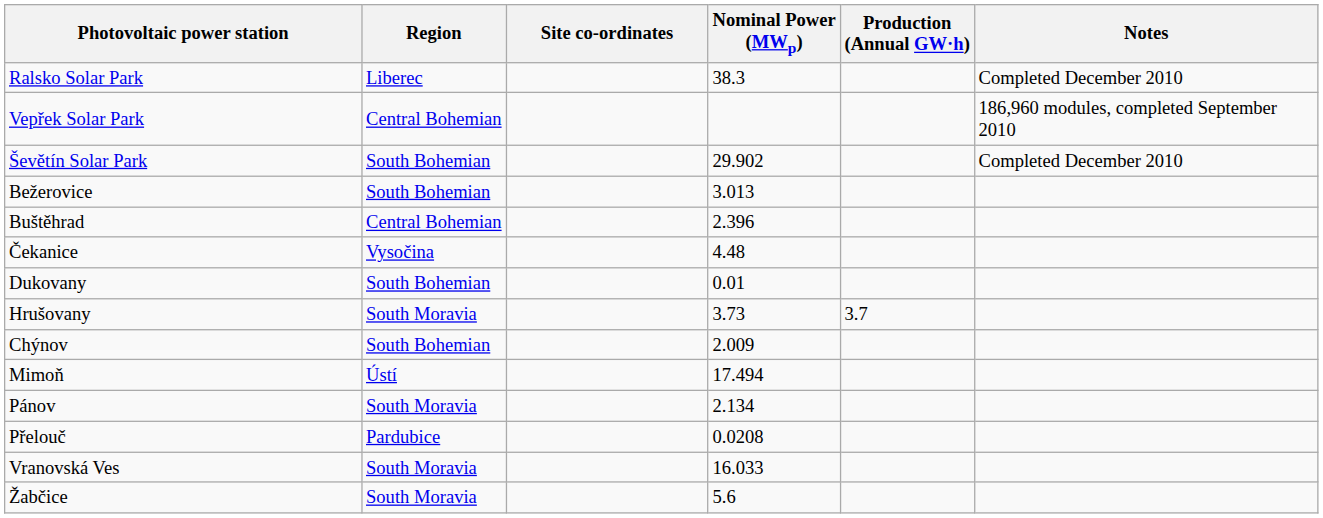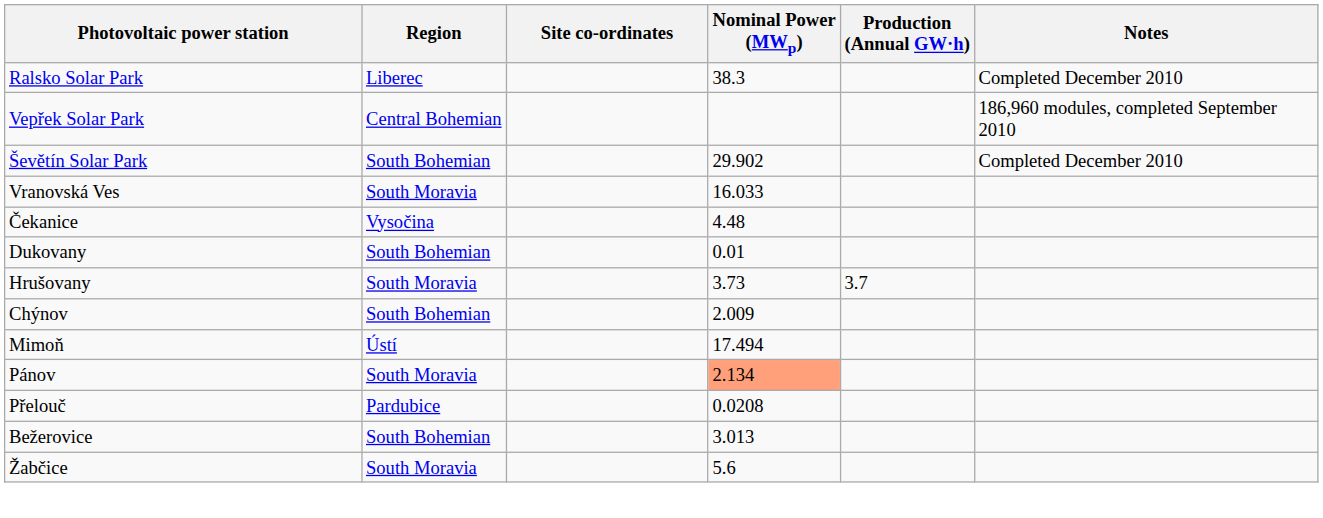rows swapped: Bežerovice <-> Vranovská Ves
- row: Buštěhrad | Central Bohemian | 2.396
Pánov | Nominal Power (MWp): no background -> lightsalmon background
